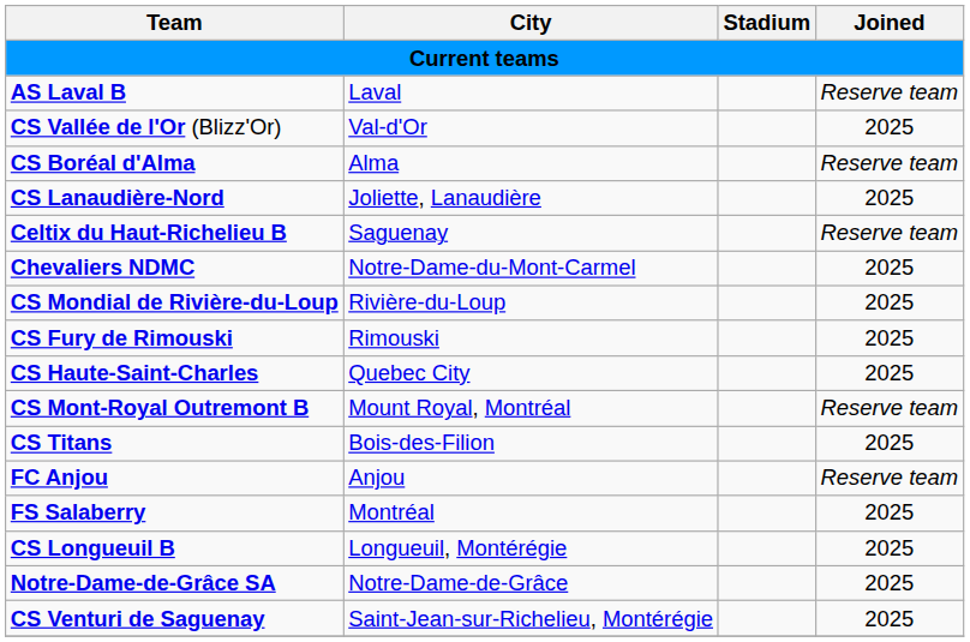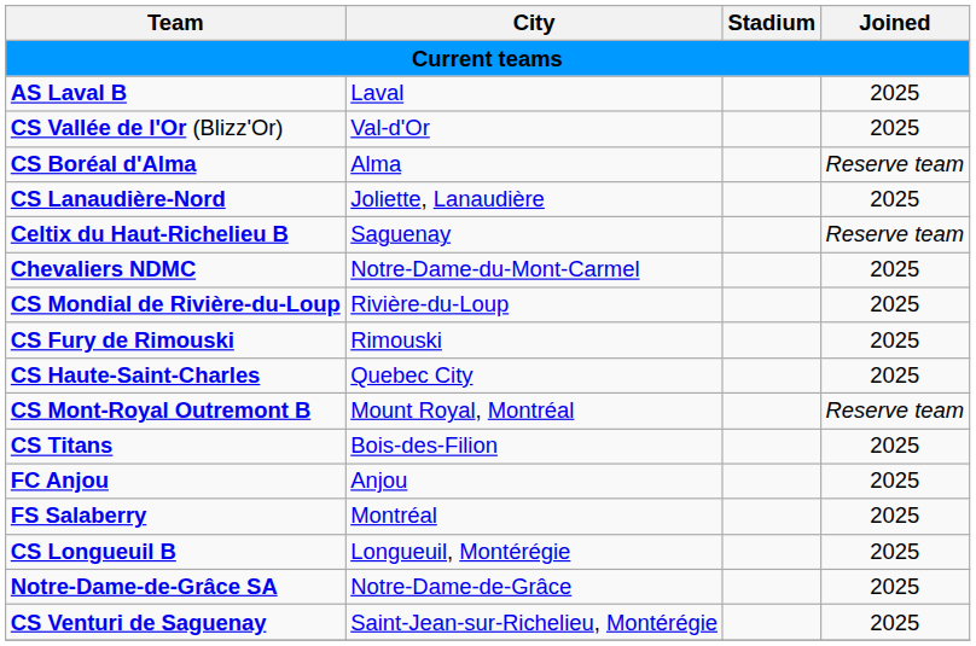AS Laval B | Joined: Reserve team -> 2025
FC Anjou | Joined: Reserve team -> 2025
